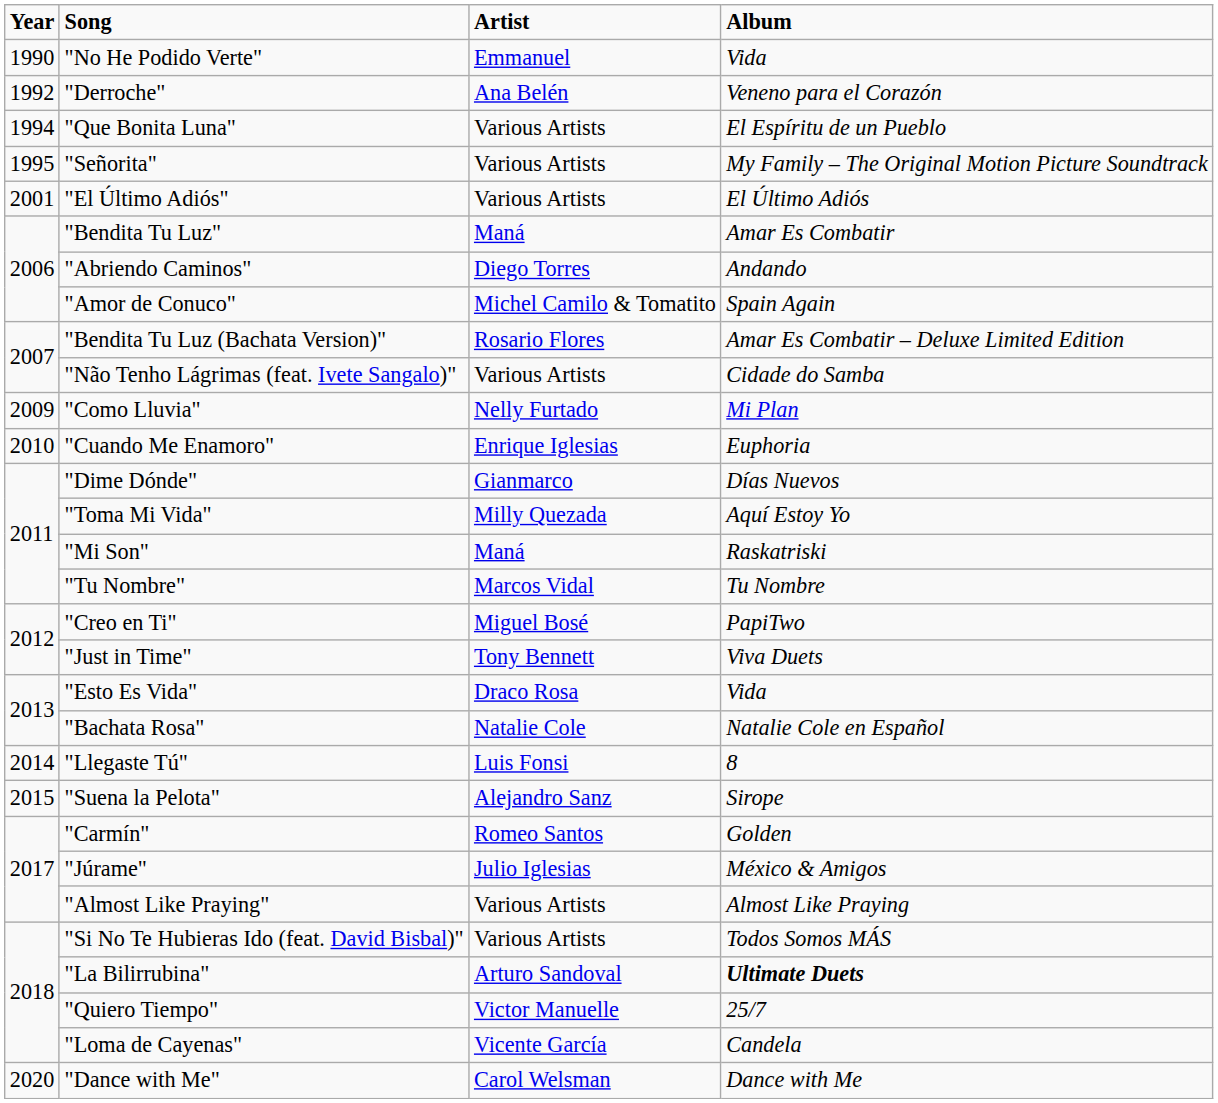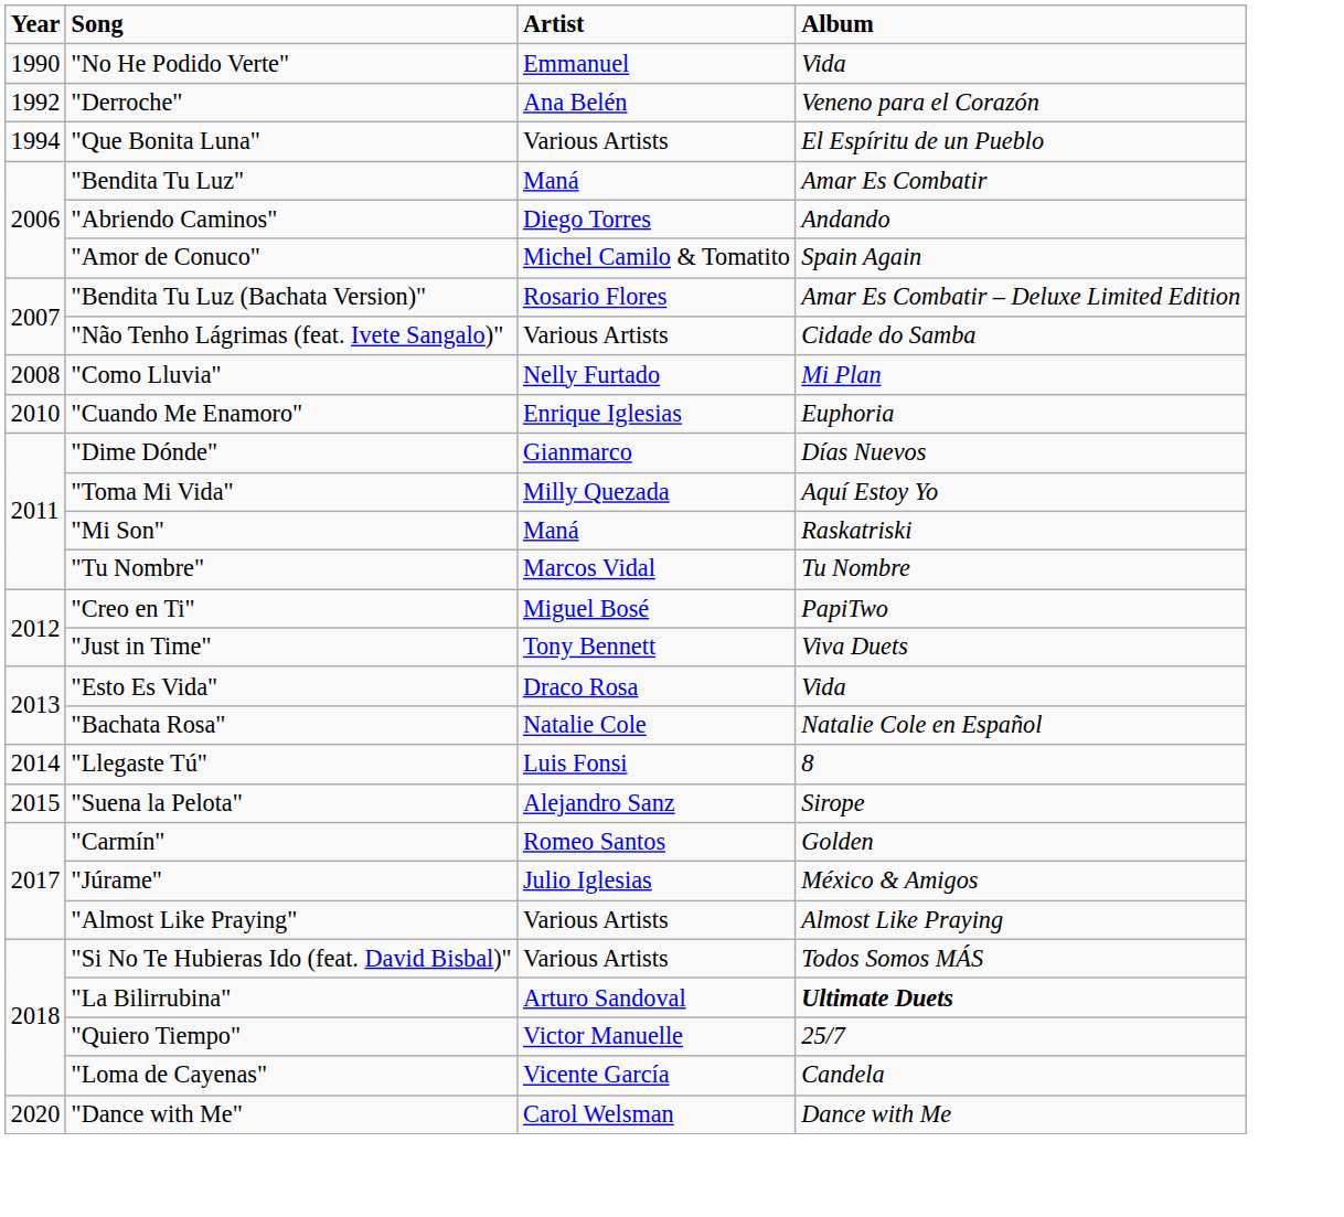- row: 1995 | "Señorita" | Various Artists | My Family – The Original Motion Picture Soundtrack
- row: 2001 | "El Último Adiós" | Various Artists | El Último Adiós
"Como Lluvia" | Year: 2009 -> 2008
